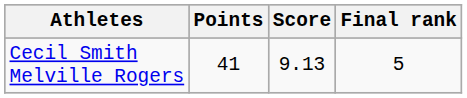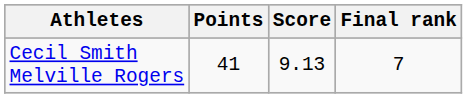Cecil Smith Melville Rogers | Final rank: 5 -> 7
